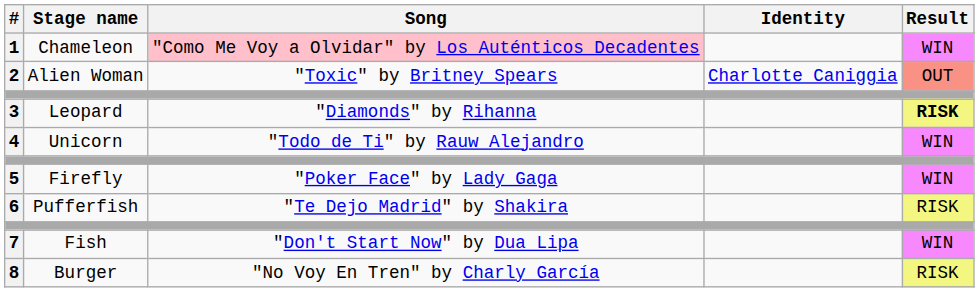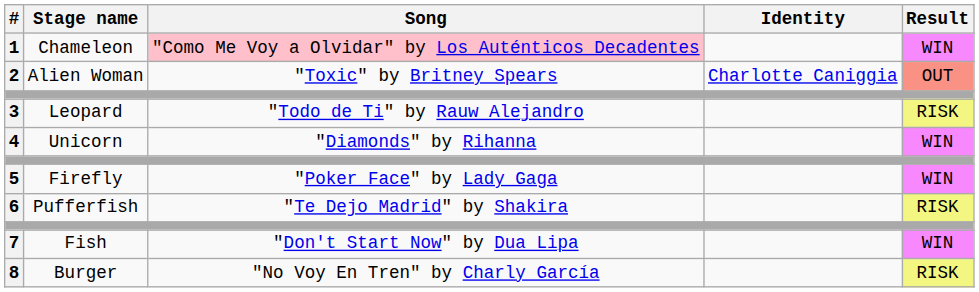3 | Song: "Diamonds" by Rihanna -> "Todo de Ti" by Rauw Alejandro
3 | Result: bold -> normal
4 | Song: "Todo de Ti" by Rauw Alejandro -> "Diamonds" by Rihanna
